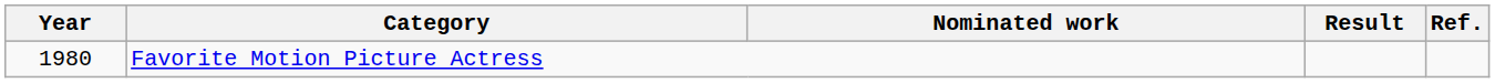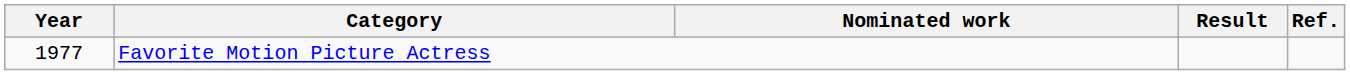Favorite Motion Picture Actress | Year: 1980 -> 1977
